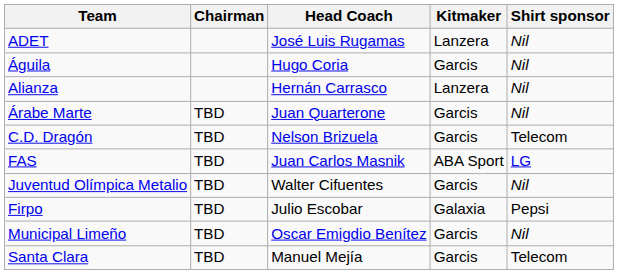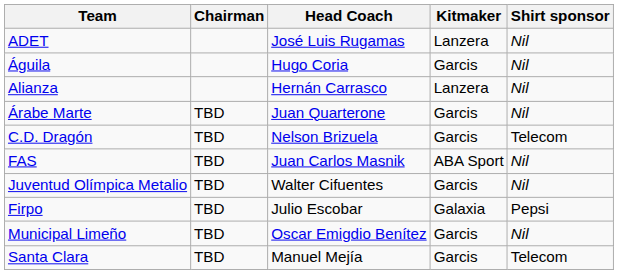FAS | Shirt sponsor: LG -> Nil
